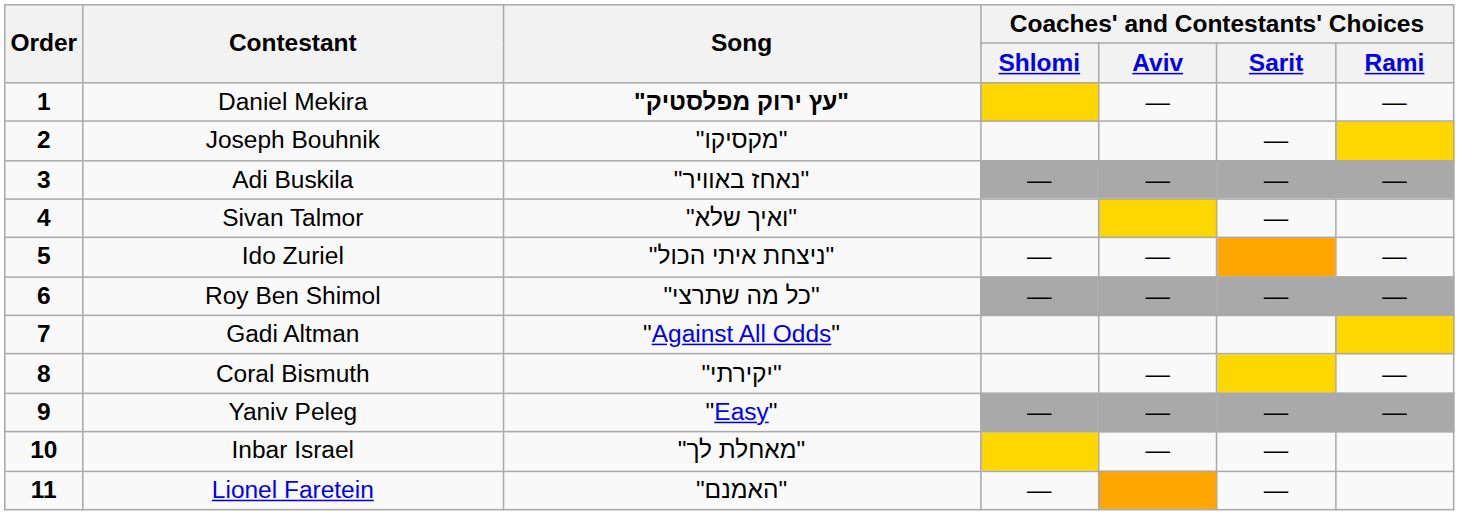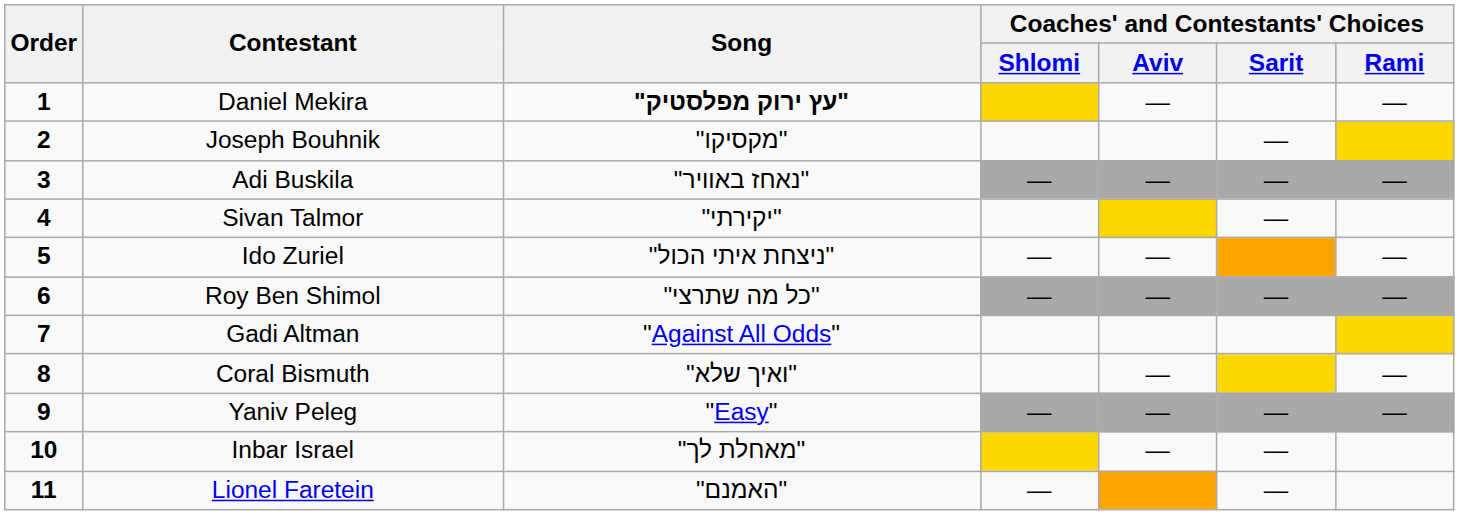Sivan Talmor | Song: "ואיך שלא" -> "יקירתי"
Coral Bismuth | Song: "יקירתי" -> "ואיך שלא"
